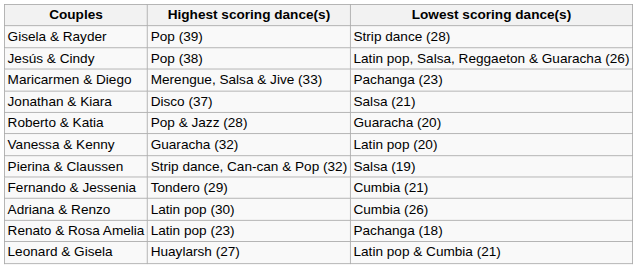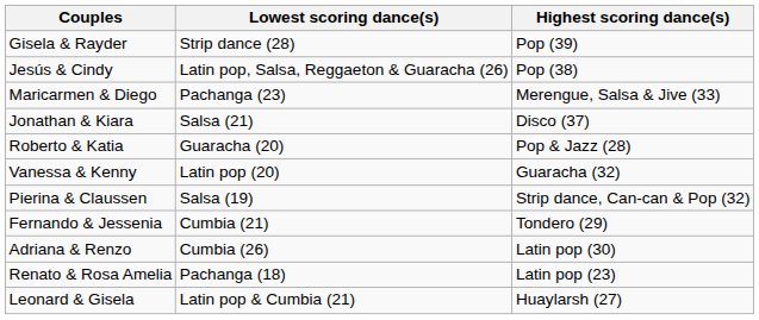columns swapped: Highest scoring dance(s) <-> Lowest scoring dance(s)
